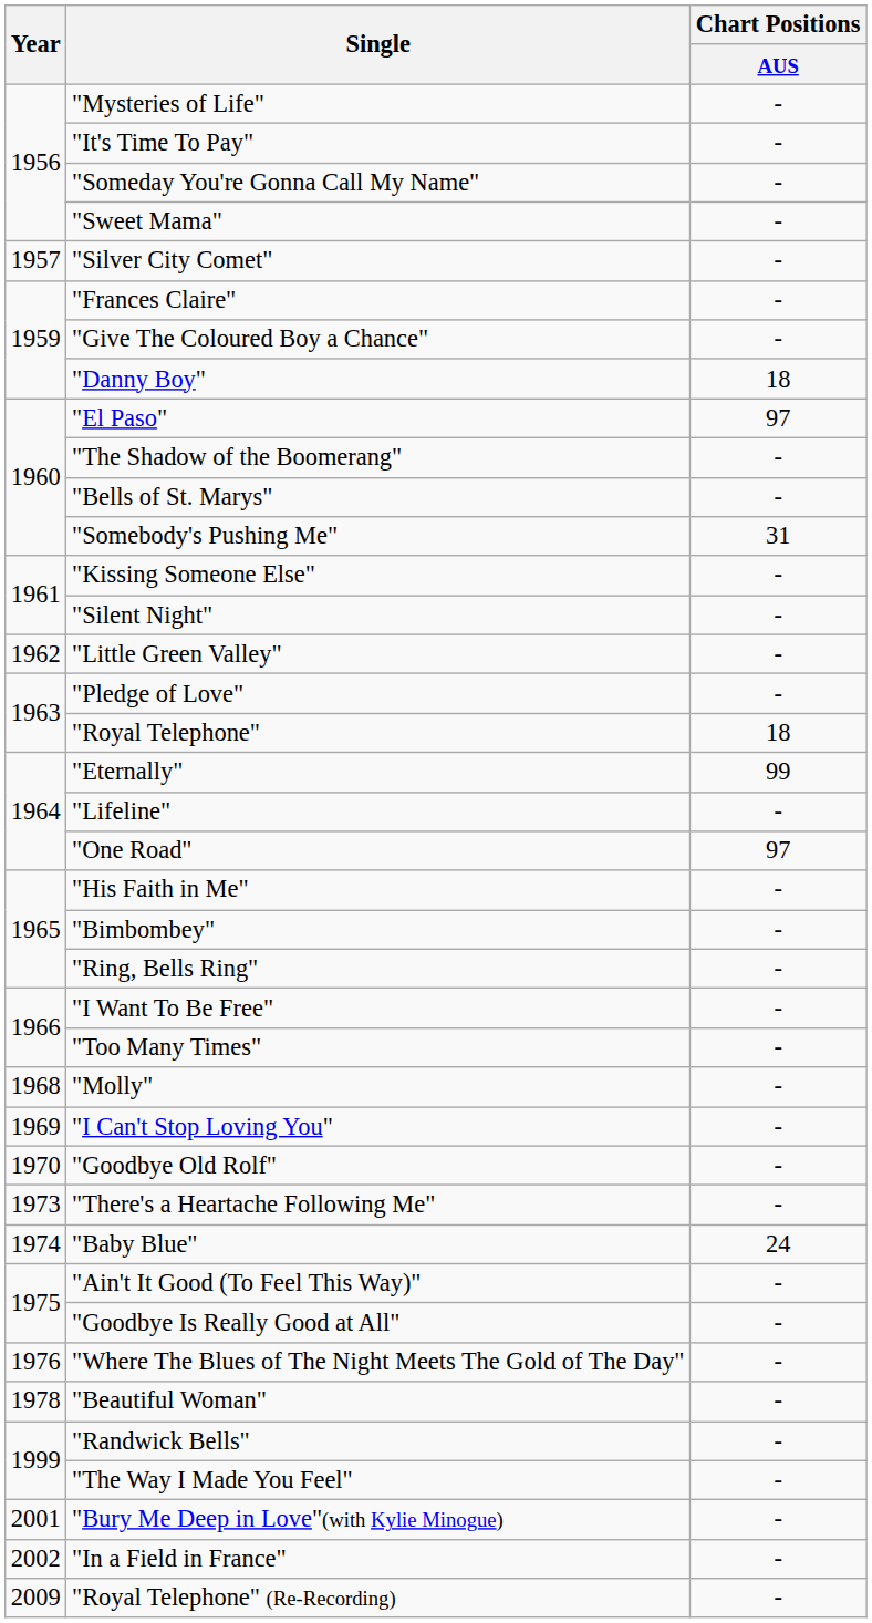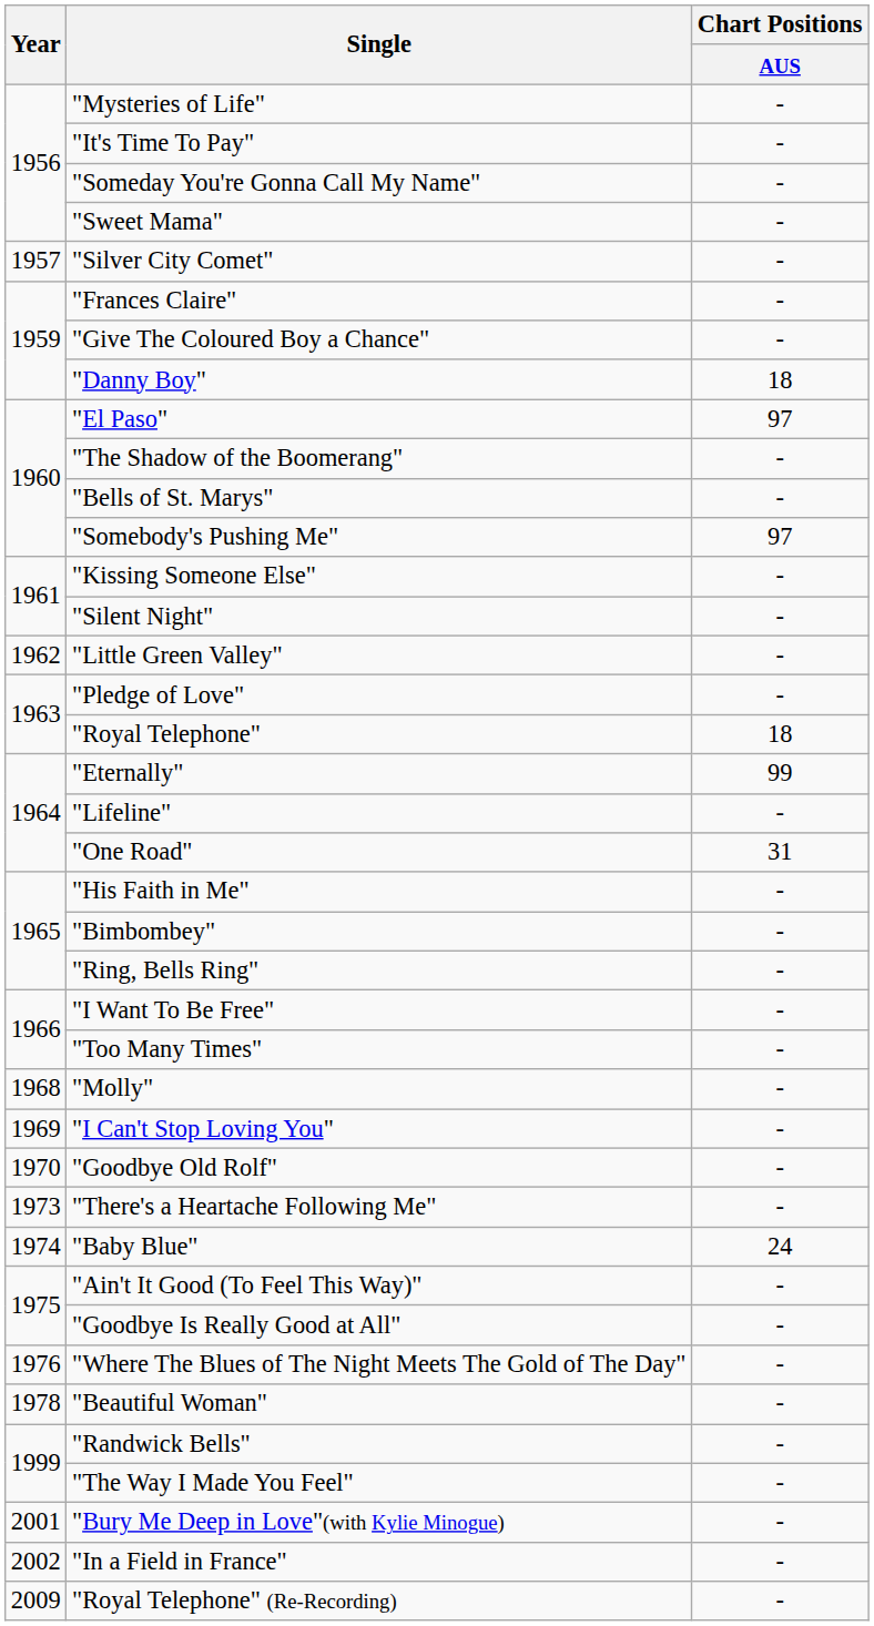"Somebody's Pushing Me" | Chart Positions / AUS: 31 -> 97
"One Road" | Chart Positions / AUS: 97 -> 31
